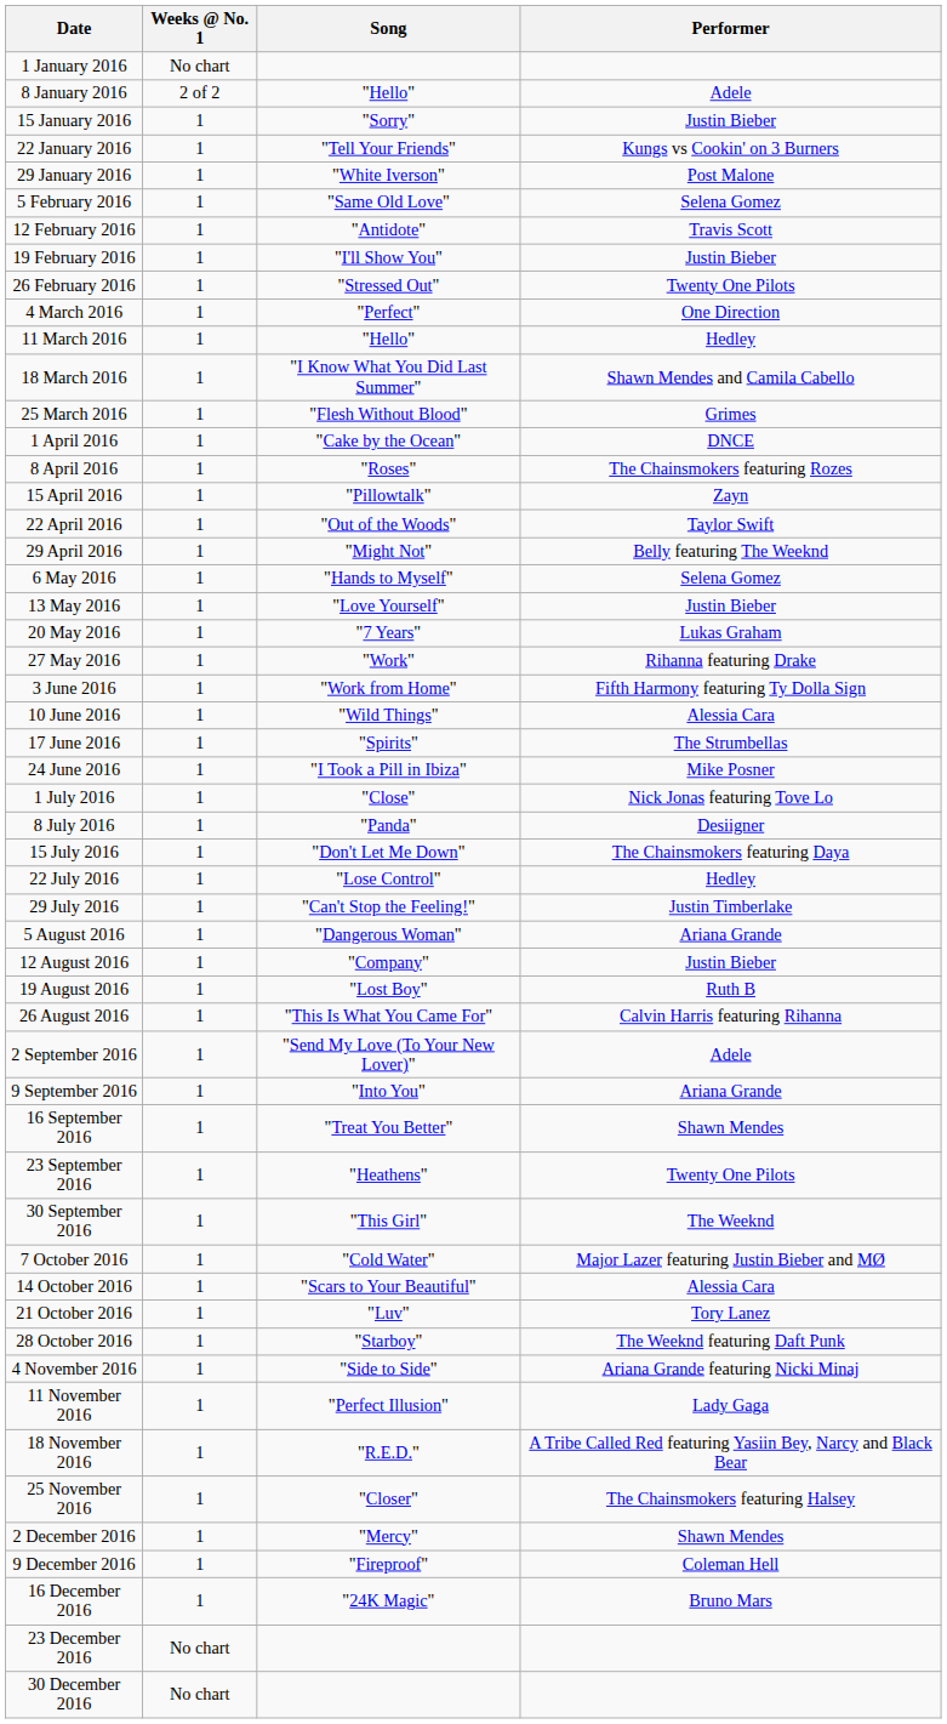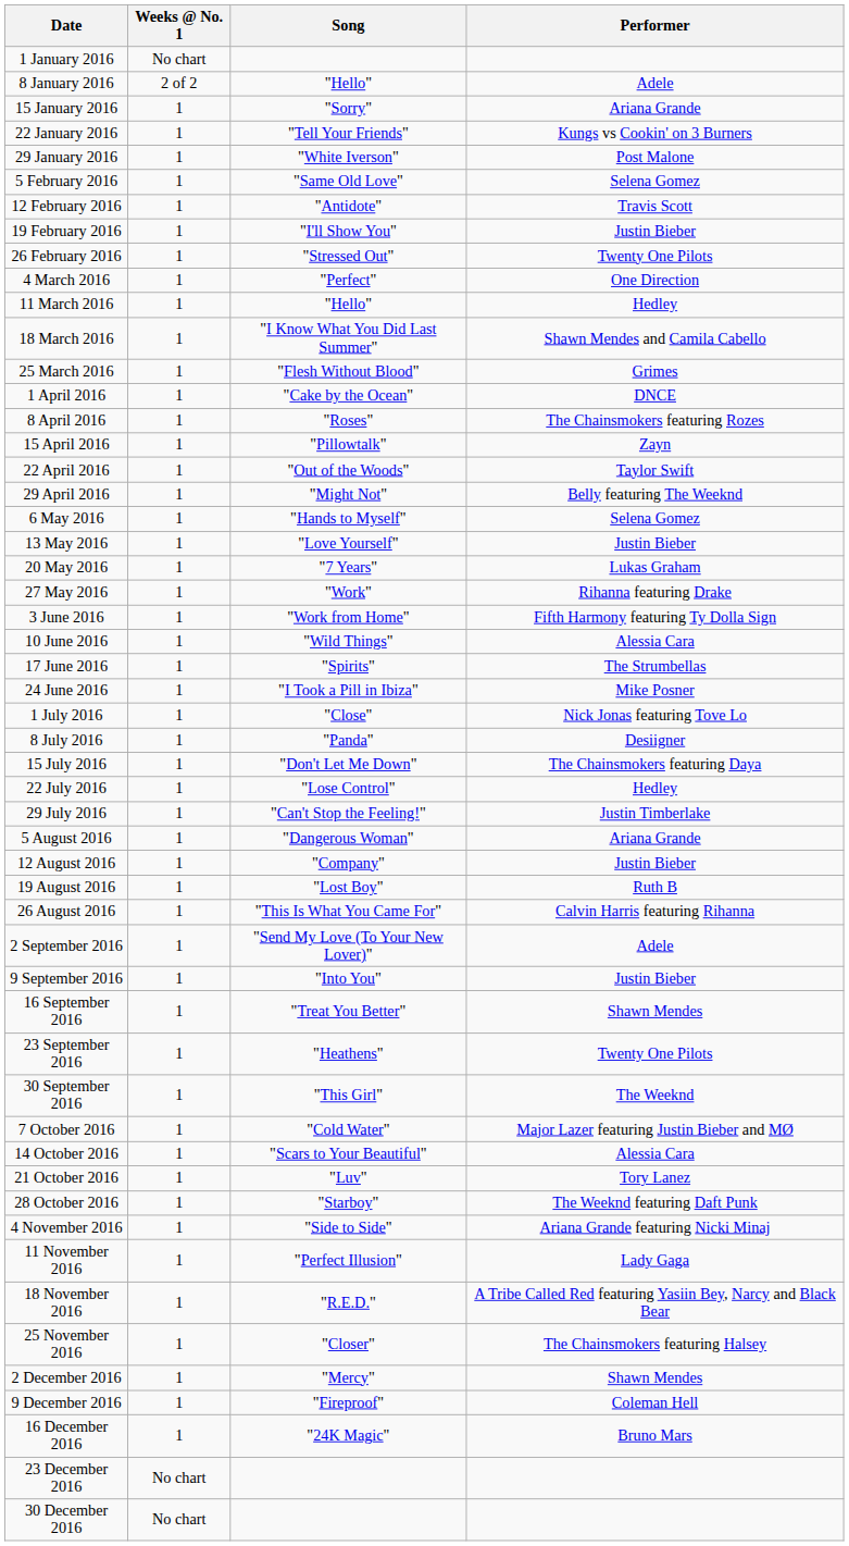15 January 2016 | Performer: Justin Bieber -> Ariana Grande
9 September 2016 | Performer: Ariana Grande -> Justin Bieber
